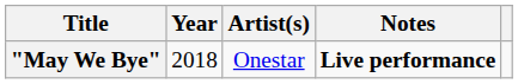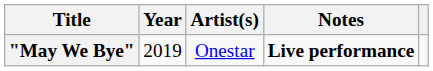"May We Bye" | Year: 2018 -> 2019
